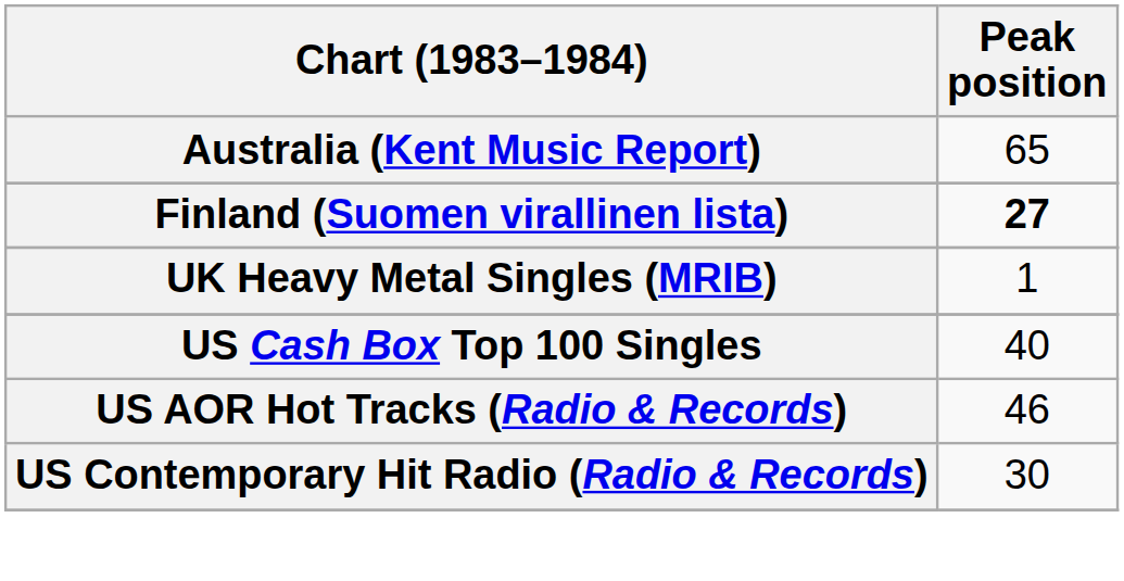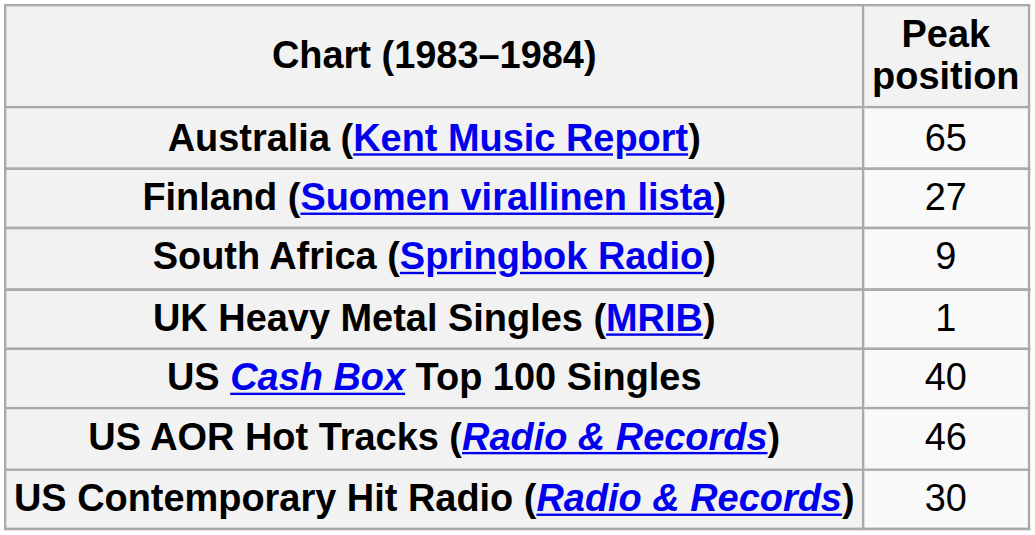Finland (Suomen virallinen lista) | Peak position: bold -> normal
+ row: South Africa (Springbok Radio) | 9
